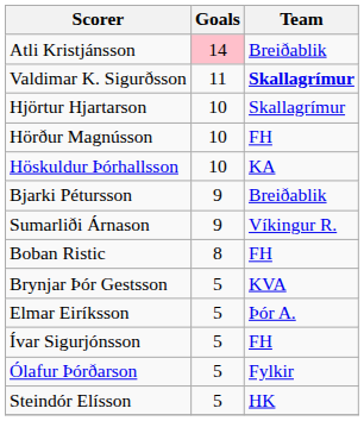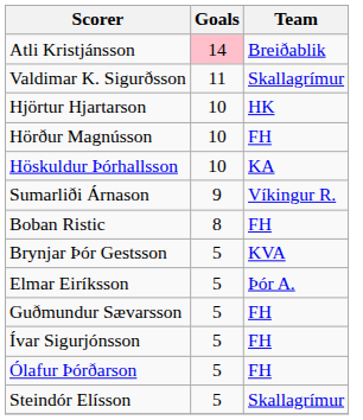Valdimar K. Sigurðsson | Team: bold -> normal
Hjörtur Hjartarson | Team: Skallagrímur -> HK
- row: Bjarki Pétursson | 9 | Breiðablik
+ row: Guðmundur Sævarsson | 5 | FH
Ólafur Þórðarson | Team: Fylkir -> FH
Steindór Elísson | Team: HK -> Skallagrímur
